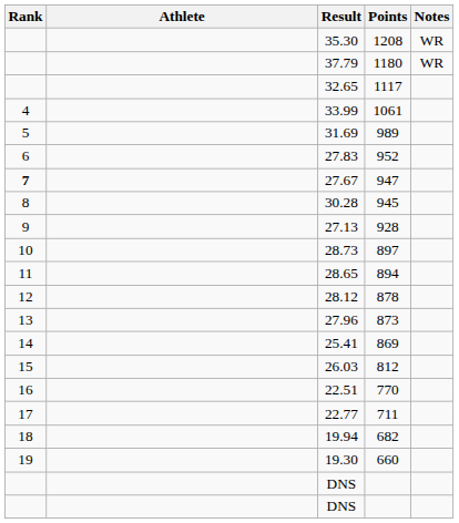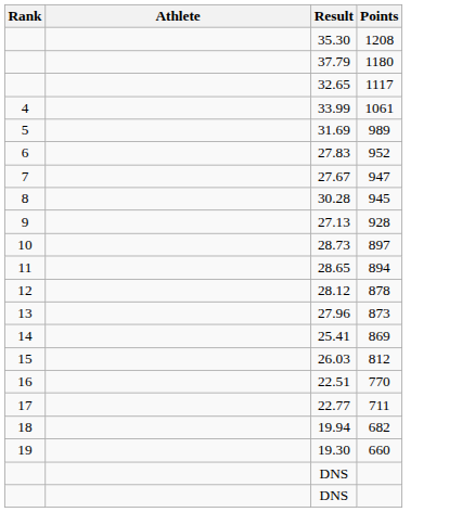- column: Notes | WR | WR
27.67 | Rank: bold -> normal
